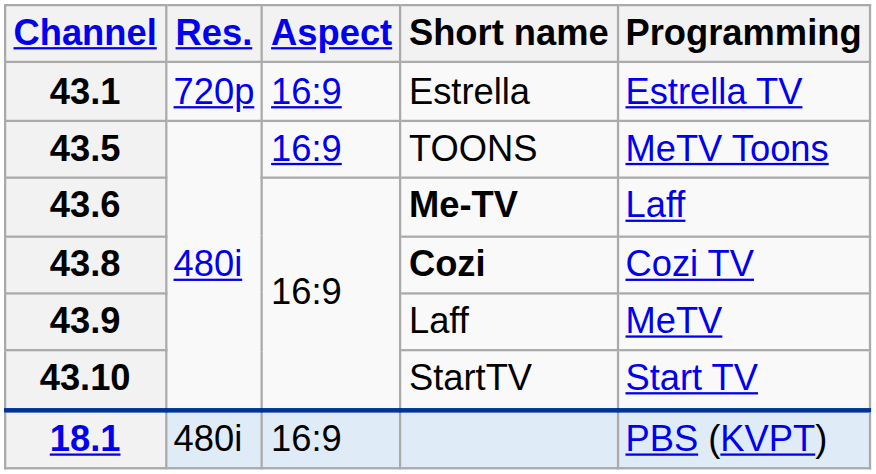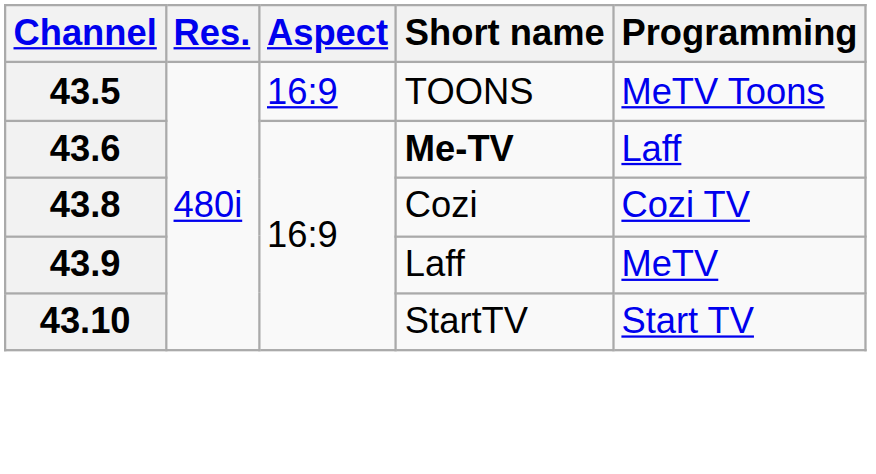- row: 43.1 | 720p | 16:9 | Estrella | Estrella TV
43.8 | Short name: bold -> normal
- row: 18.1 | 480i | 16:9 | PBS (KVPT)
